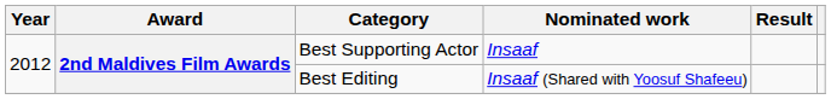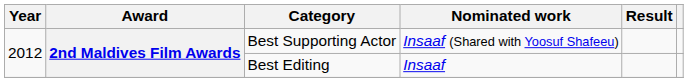Best Supporting Actor | Nominated work: Insaaf -> Insaaf (Shared with Yoosuf Shafeeu)
Best Editing | Nominated work: Insaaf (Shared with Yoosuf Shafeeu) -> Insaaf
